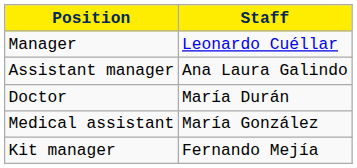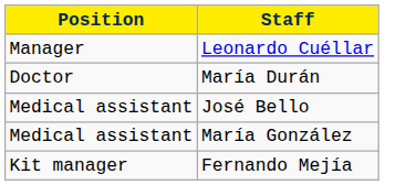- row: Assistant manager | Ana Laura Galindo
+ row: Medical assistant | José Bello
